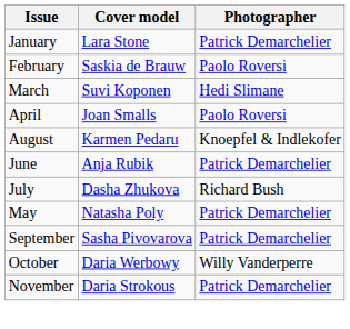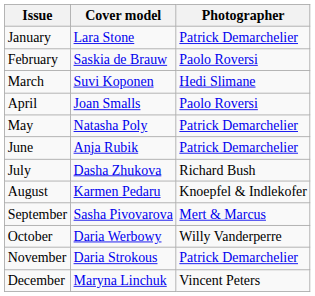rows swapped: May <-> August
September | Photographer: Patrick Demarchelier -> Mert & Marcus
+ row: December | Maryna Linchuk | Vincent Peters
